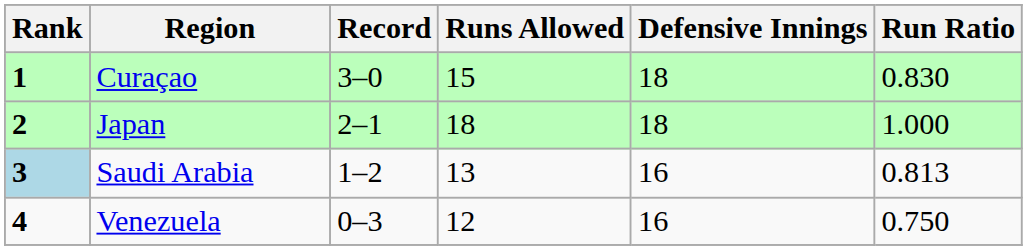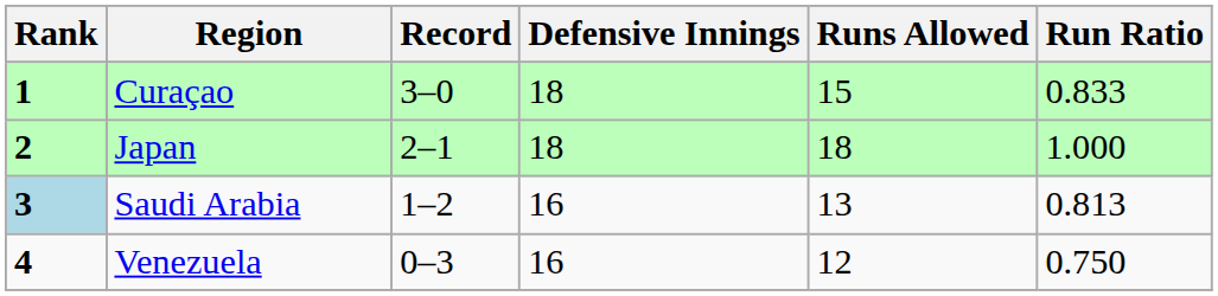columns swapped: Runs Allowed <-> Defensive Innings
Curaçao | Run Ratio: 0.830 -> 0.833
